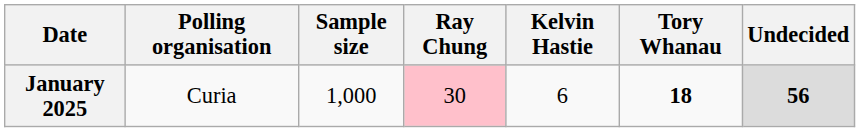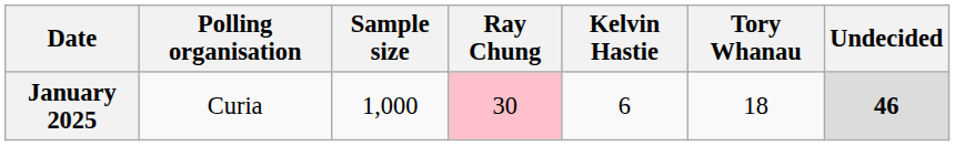January 2025 | Tory Whanau: bold -> normal
January 2025 | Undecided: 56 -> 46
